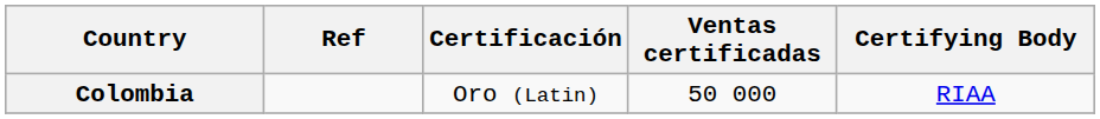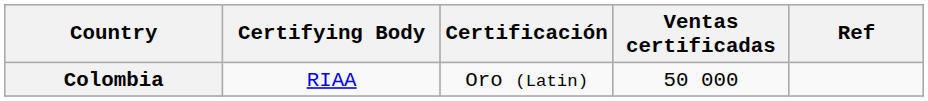columns swapped: Certifying Body <-> Ref
